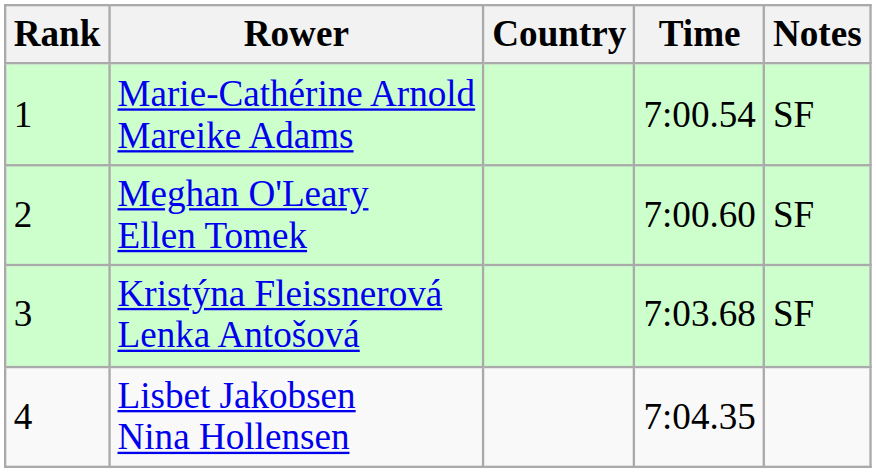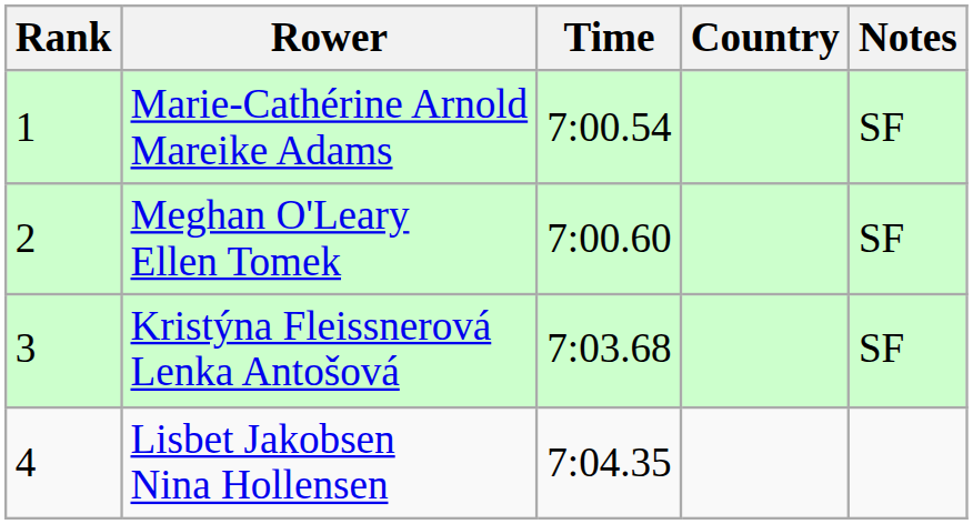columns swapped: Country <-> Time
